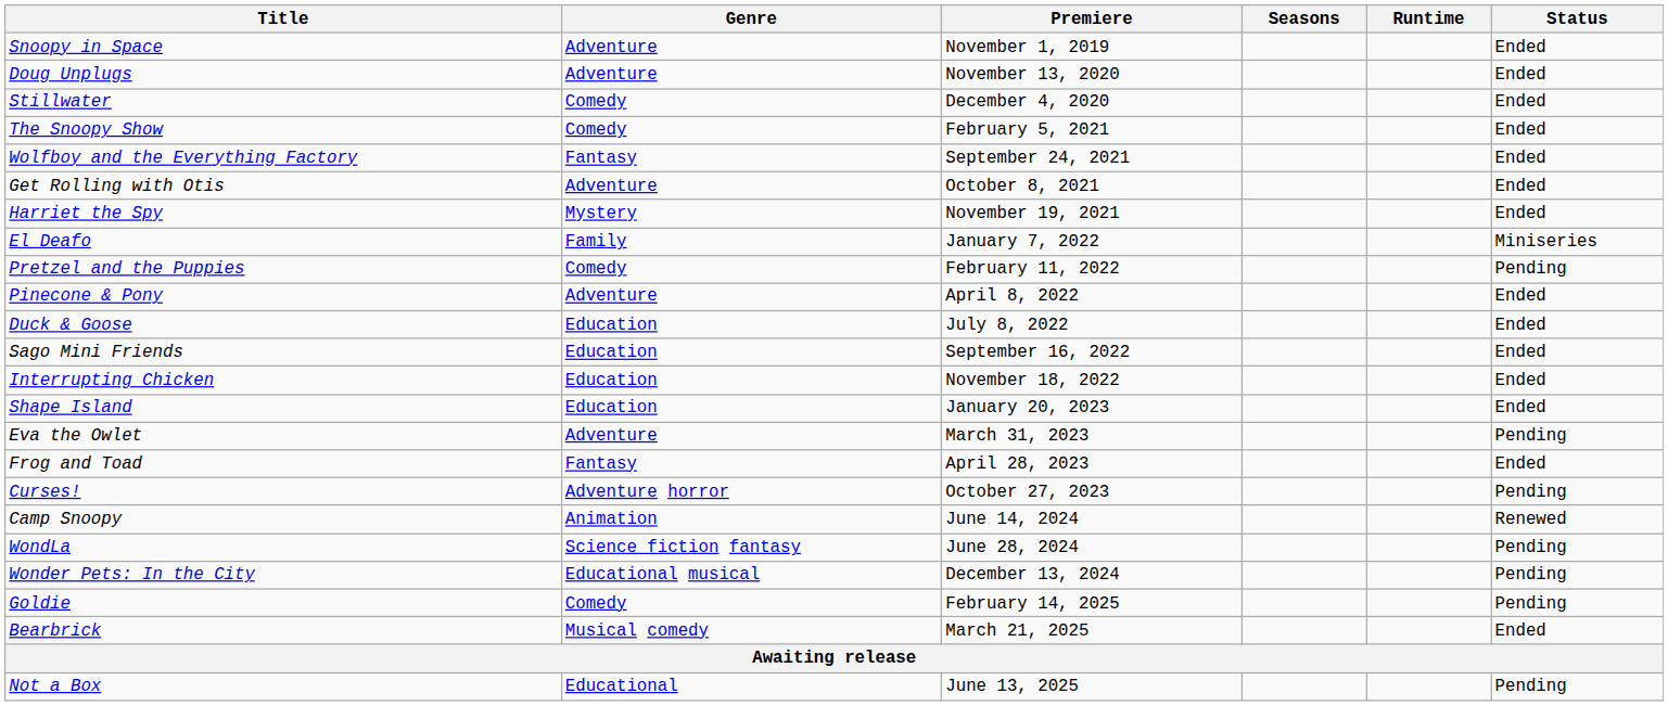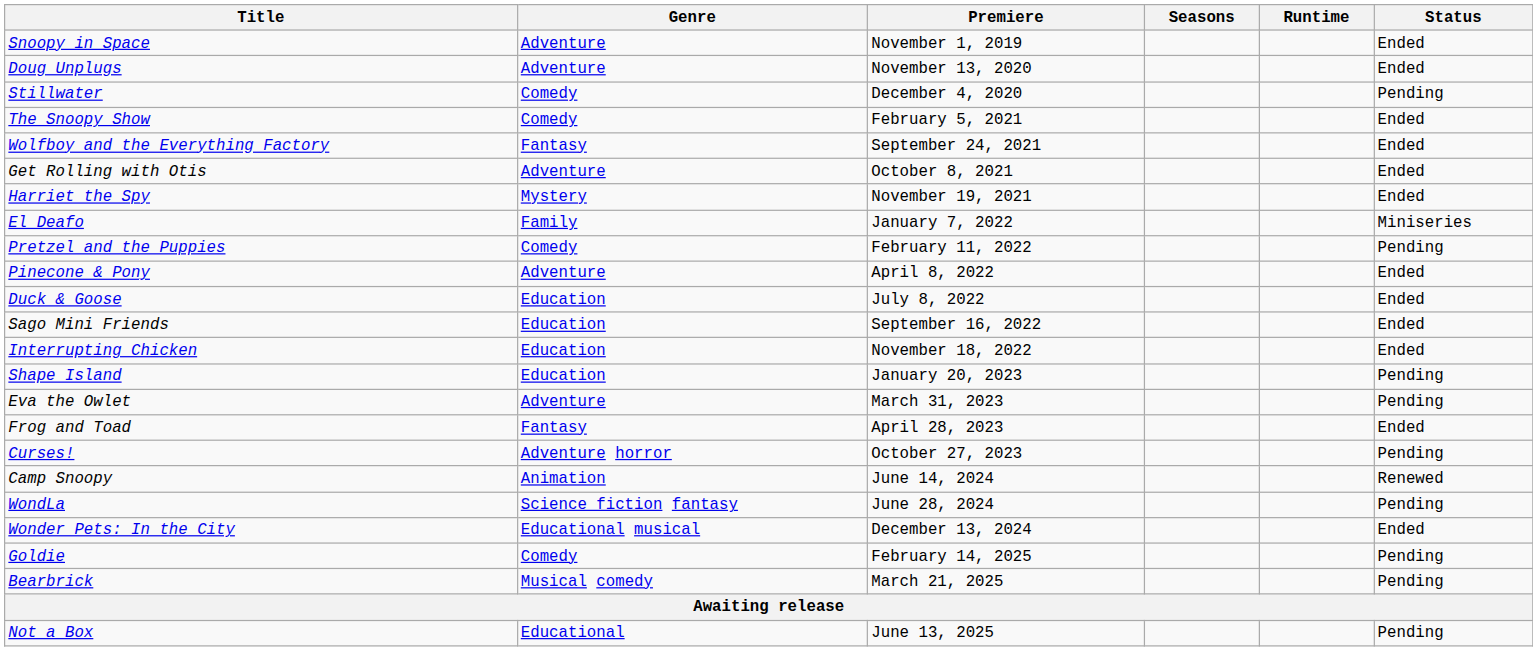Stillwater | Status: Ended -> Pending
Shape Island | Status: Ended -> Pending
Wonder Pets: In the City | Status: Pending -> Ended
Bearbrick | Status: Ended -> Pending
